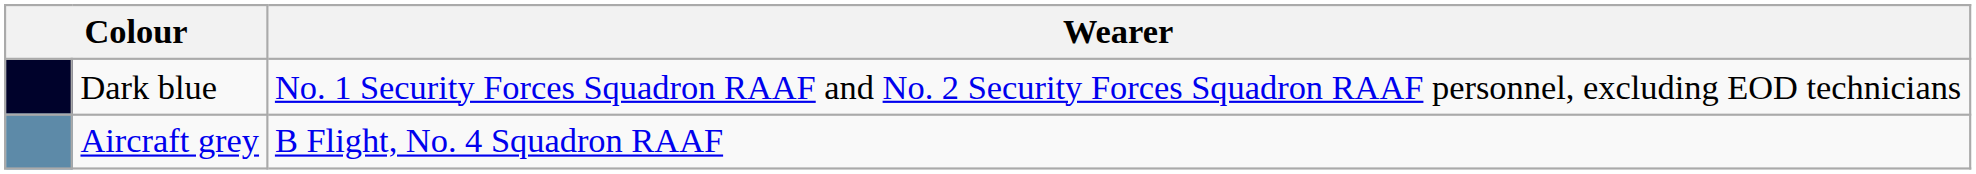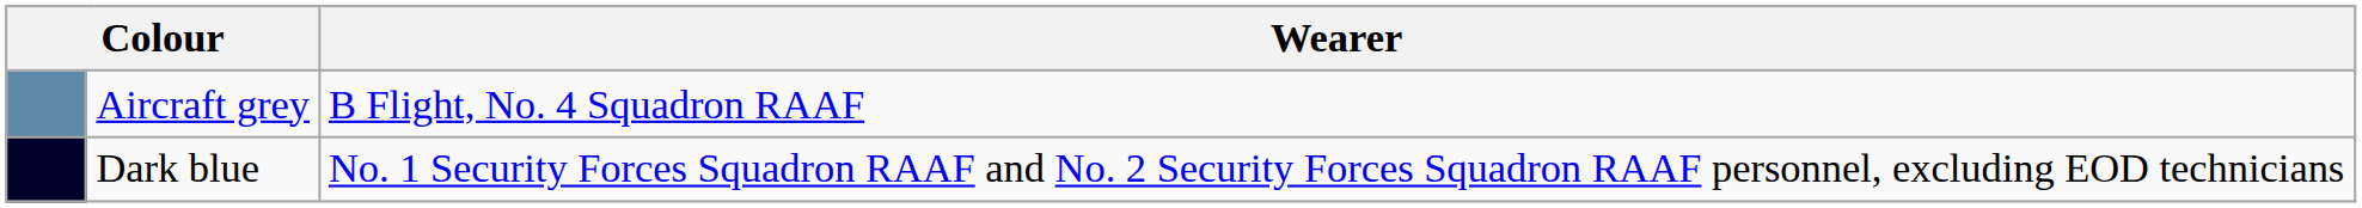rows swapped: Dark blue <-> Aircraft grey
